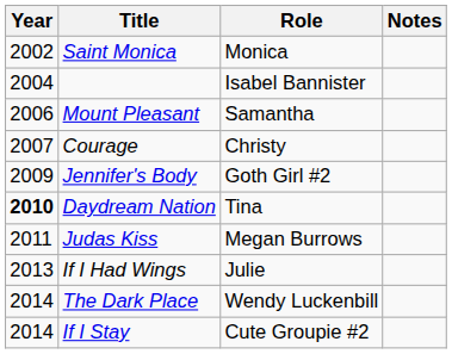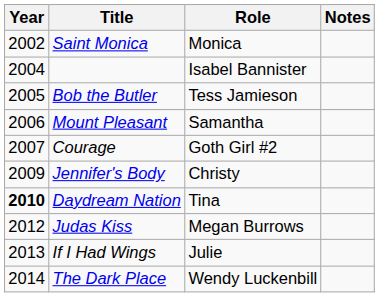+ row: 2005 | Bob the Butler | Tess Jamieson
Courage | Role: Christy -> Goth Girl #2
Jennifer's Body | Role: Goth Girl #2 -> Christy
Judas Kiss | Year: 2011 -> 2012
- row: 2014 | If I Stay | Cute Groupie #2
